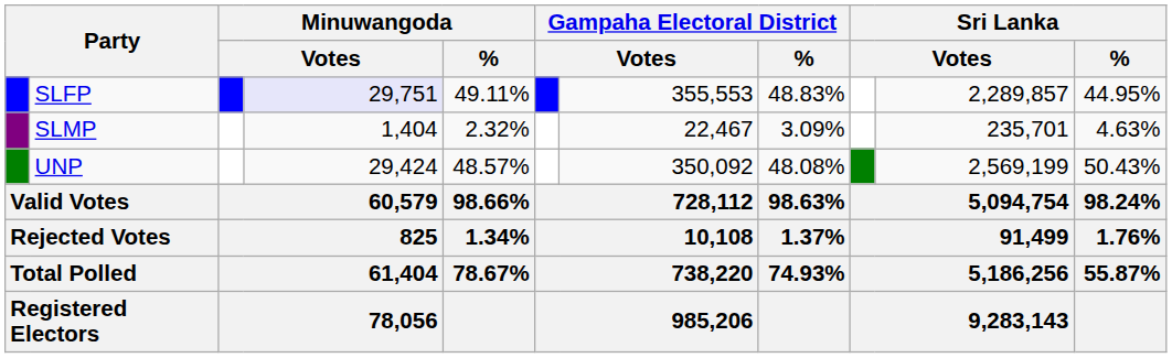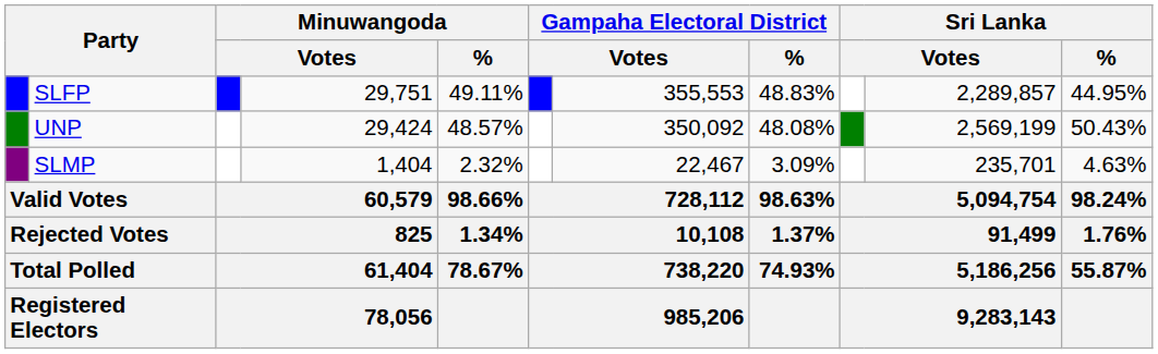SLFP | column 4: lavender background -> no background
rows swapped: UNP <-> SLMP
